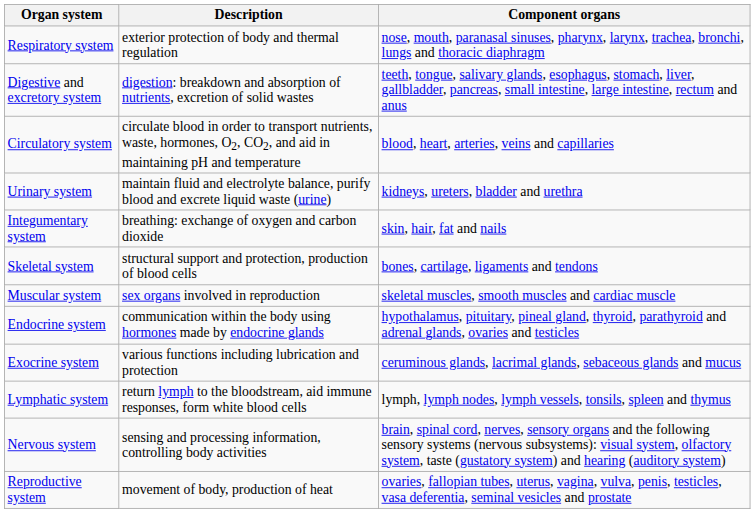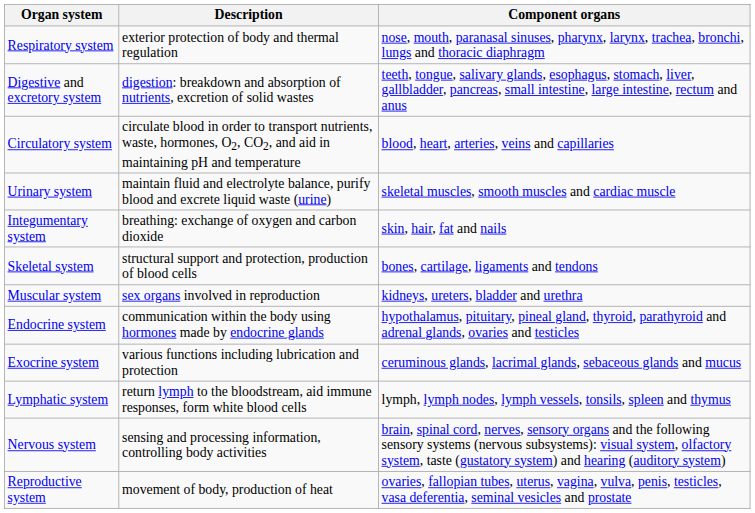Urinary system | Component organs: kidneys, ureters, bladder and urethra -> skeletal muscles, smooth muscles and cardiac muscle
Muscular system | Component organs: skeletal muscles, smooth muscles and cardiac muscle -> kidneys, ureters, bladder and urethra
